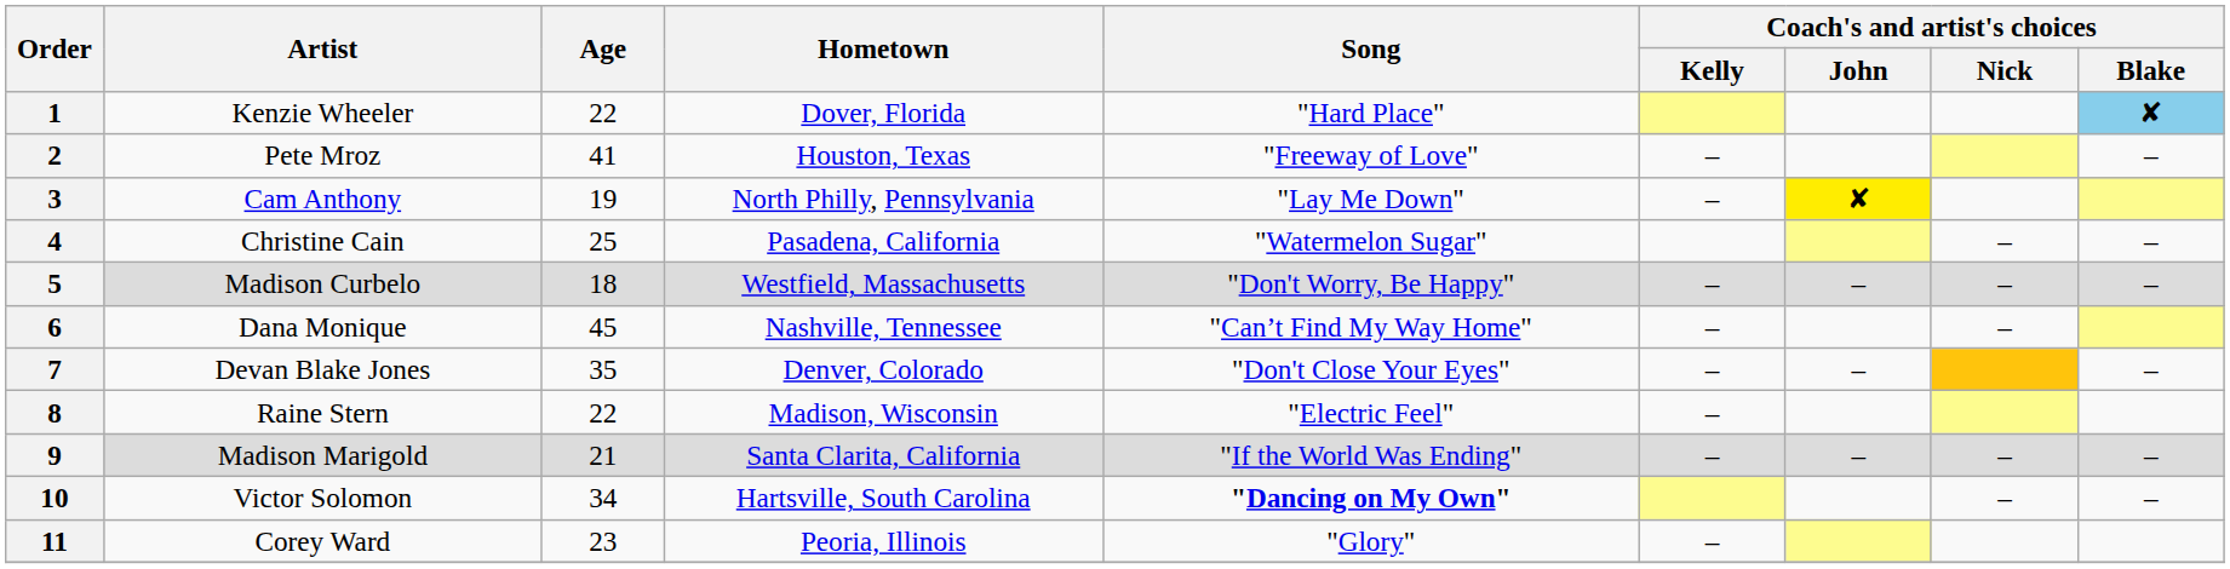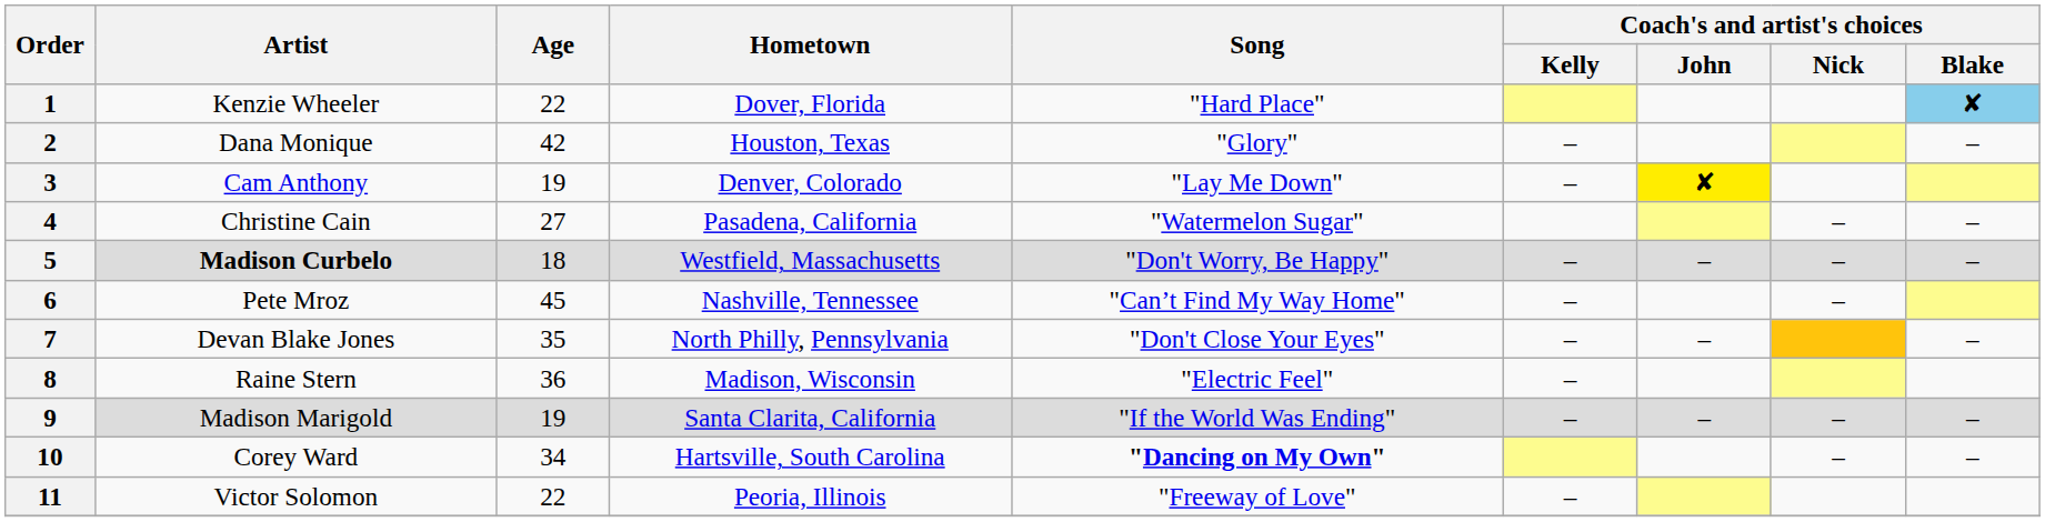2 | Artist: Pete Mroz -> Dana Monique
2 | Age: 41 -> 42
2 | Song: "Freeway of Love" -> "Glory"
3 | Hometown: North Philly, Pennsylvania -> Denver, Colorado
4 | Age: 25 -> 27
5 | Artist: normal -> bold
6 | Artist: Dana Monique -> Pete Mroz
7 | Hometown: Denver, Colorado -> North Philly, Pennsylvania
8 | Age: 22 -> 36
9 | Age: 21 -> 19
10 | Artist: Victor Solomon -> Corey Ward
11 | Artist: Corey Ward -> Victor Solomon
11 | Age: 23 -> 22
11 | Song: "Glory" -> "Freeway of Love"
